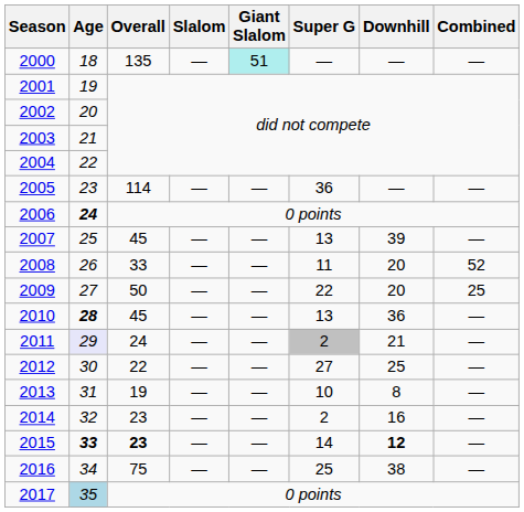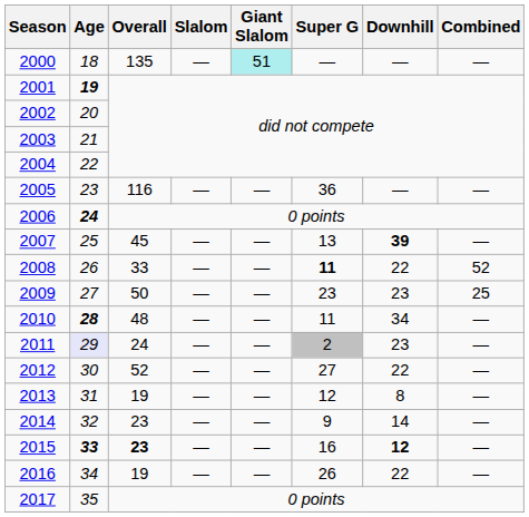2001 | Age: normal -> bold
2005 | Overall: 114 -> 116
2007 | Downhill: normal -> bold
2008 | Super G: normal -> bold
2008 | Downhill: 20 -> 22
2009 | Super G: 22 -> 23
2009 | Downhill: 20 -> 23
2010 | Overall: 45 -> 48
2010 | Super G: 13 -> 11
2010 | Downhill: 36 -> 34
2011 | Downhill: 21 -> 23
2012 | Overall: 22 -> 52
2012 | Downhill: 25 -> 22
2013 | Super G: 10 -> 12
2014 | Super G: 2 -> 9
2014 | Downhill: 16 -> 14
2015 | Super G: 14 -> 16
2016 | Overall: 75 -> 19
2016 | Super G: 25 -> 26
2016 | Downhill: 38 -> 22
2017 | Age: lightblue background -> no background
